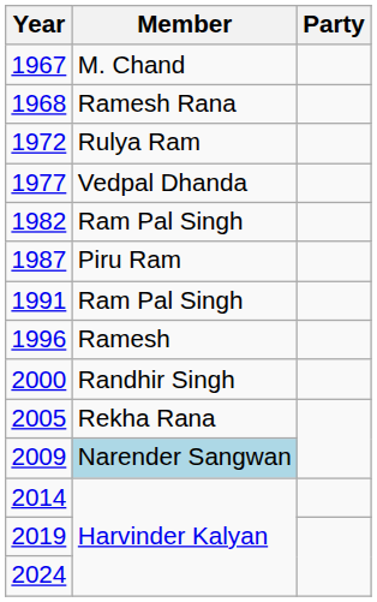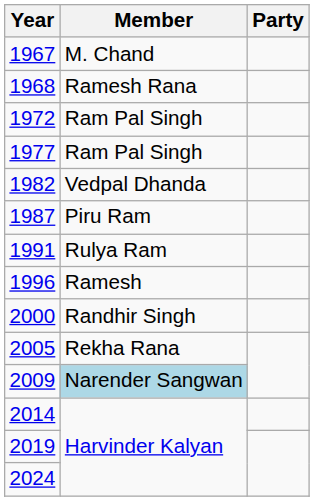1972 | Member: Rulya Ram -> Ram Pal Singh
1977 | Member: Vedpal Dhanda -> Ram Pal Singh
1982 | Member: Ram Pal Singh -> Vedpal Dhanda
1991 | Member: Ram Pal Singh -> Rulya Ram
